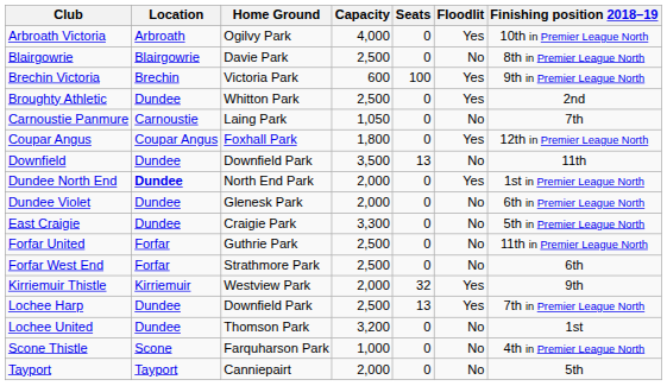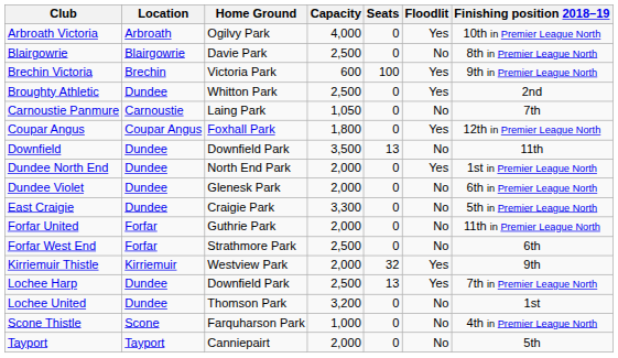Dundee North End | Location: bold -> normal
Forfar United | Capacity: 2,500 -> 2,000
